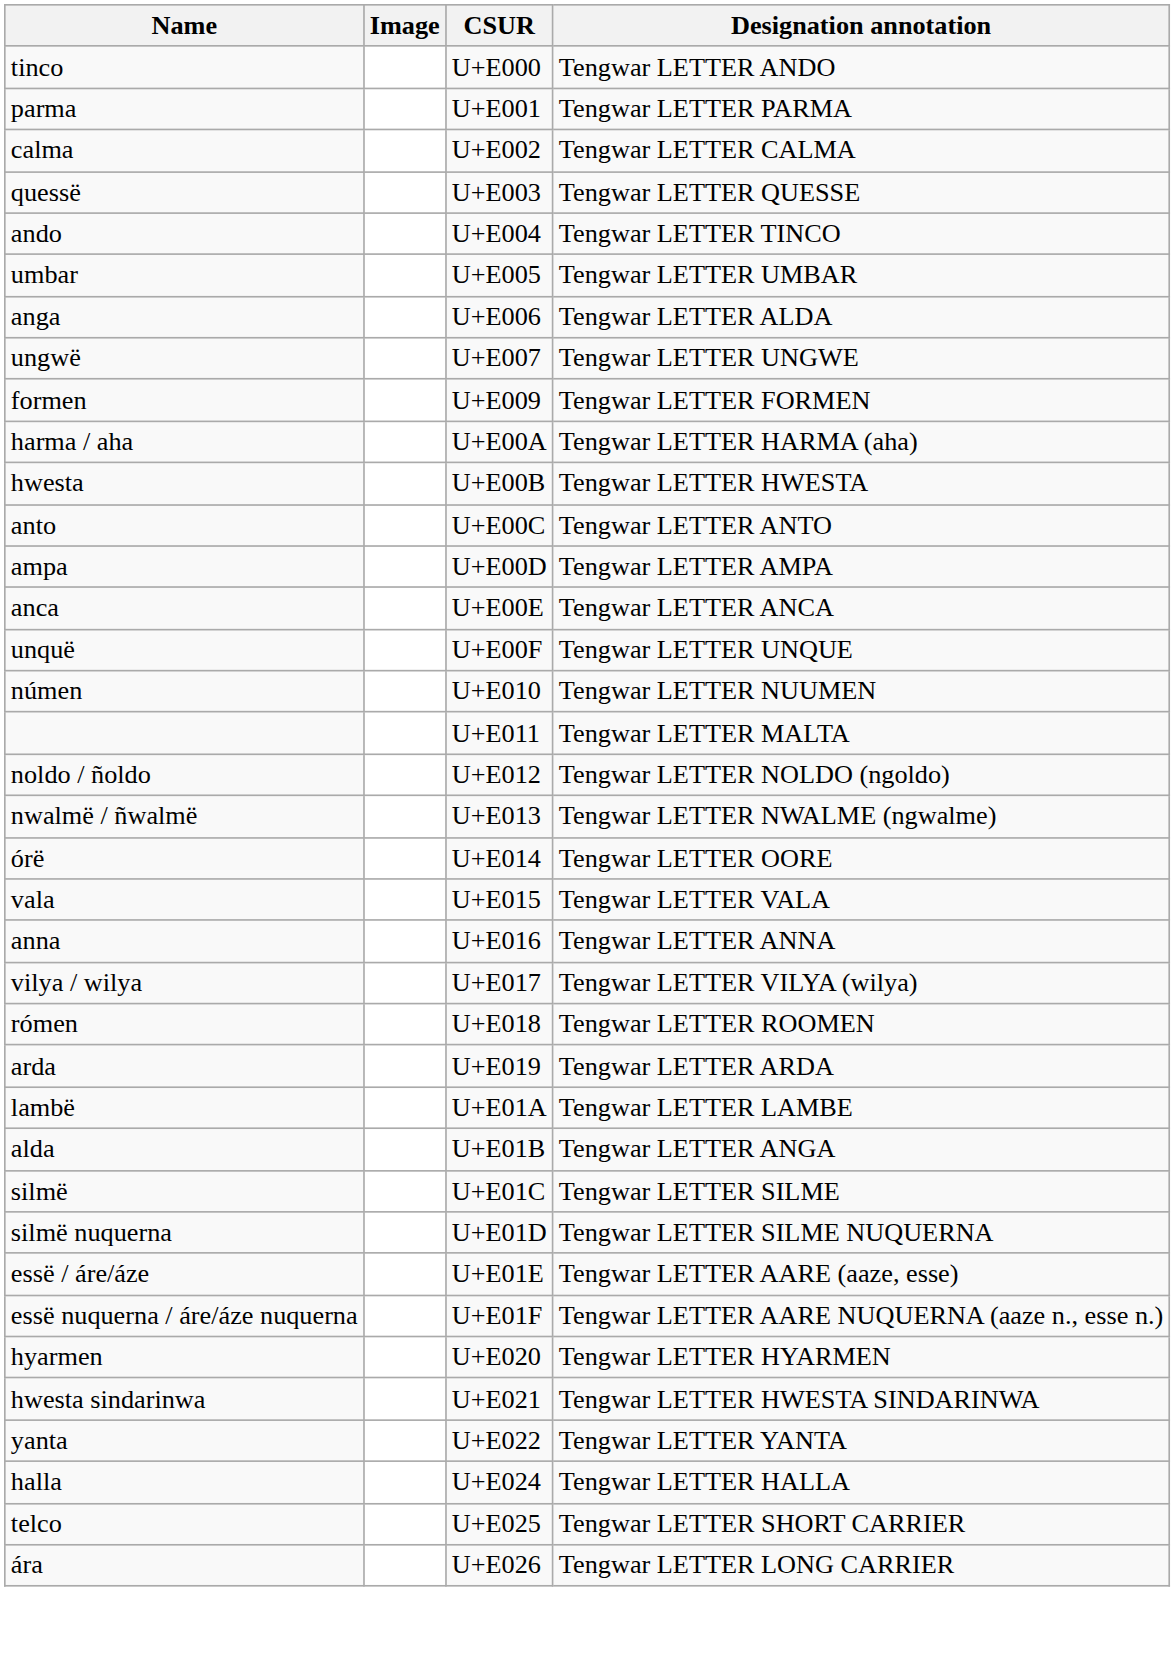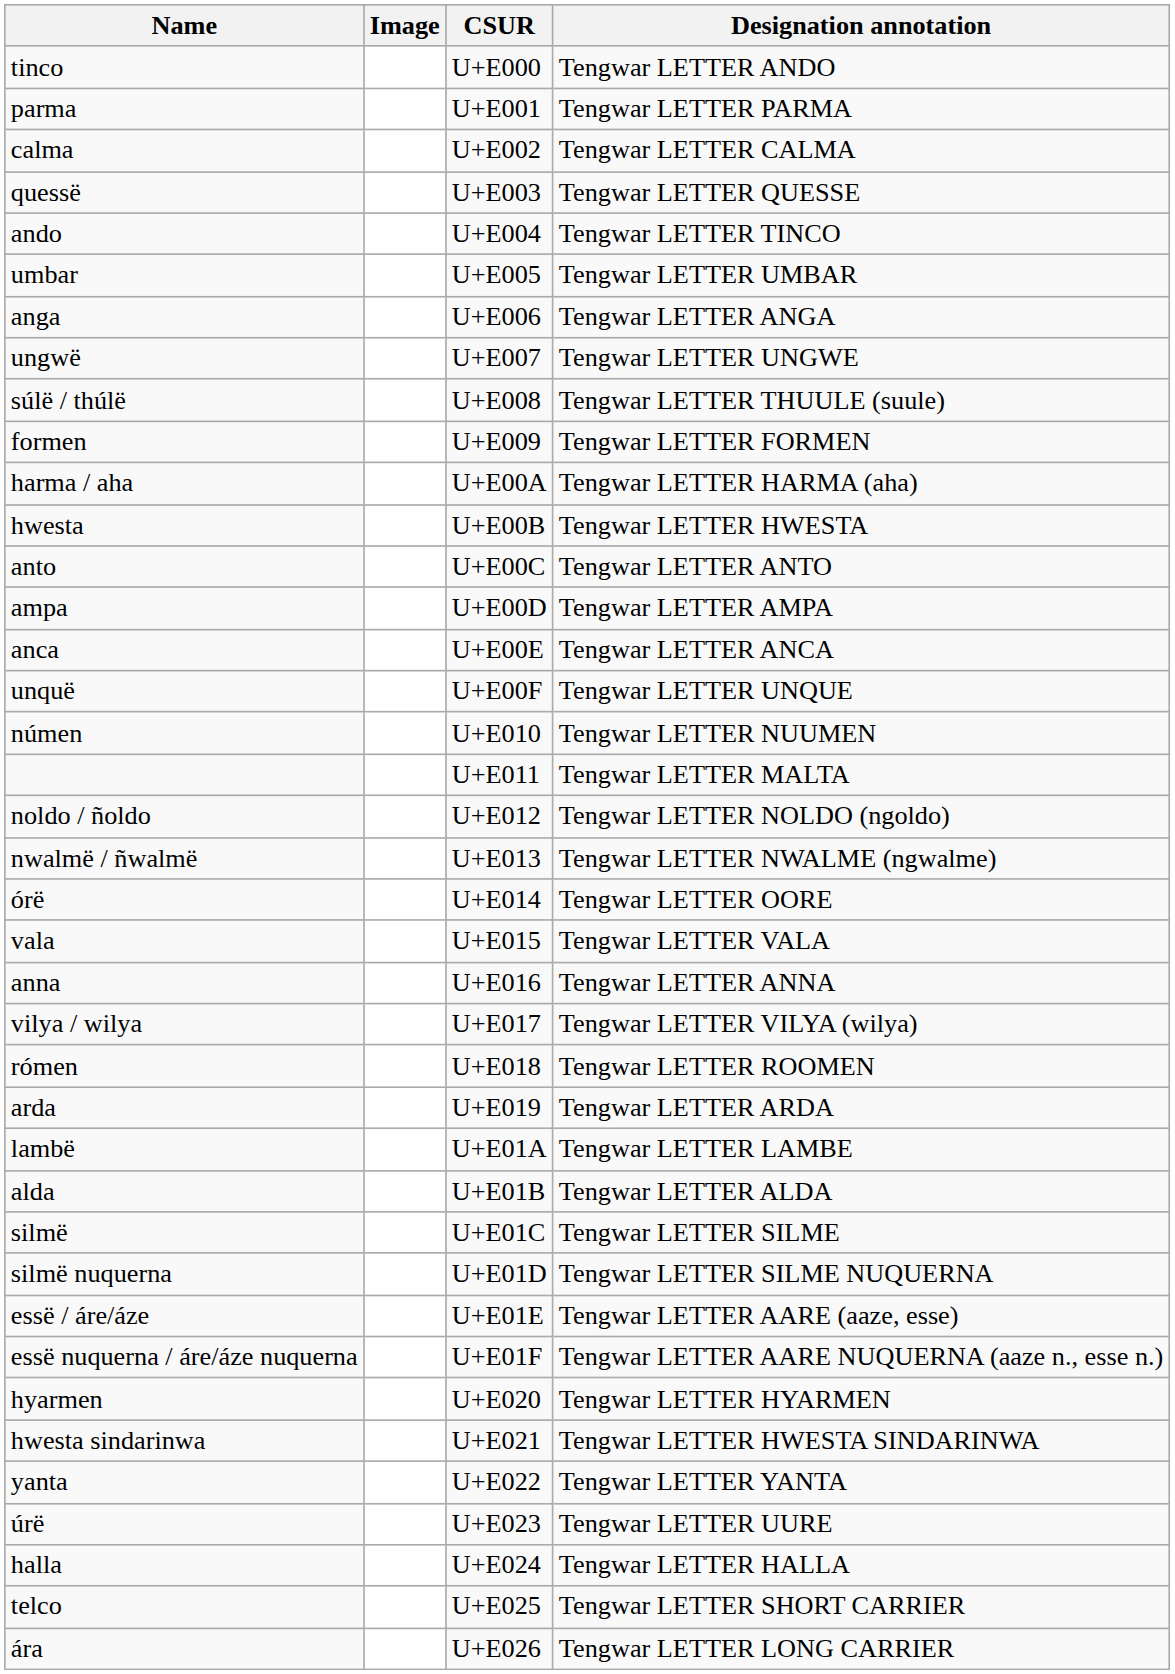anga | Designation annotation: Tengwar LETTER ALDA -> Tengwar LETTER ANGA
+ row: súlë / thúlë | U+E008 | Tengwar LETTER THUULE (suule)
alda | Designation annotation: Tengwar LETTER ANGA -> Tengwar LETTER ALDA
+ row: úrë | U+E023 | Tengwar LETTER UURE
